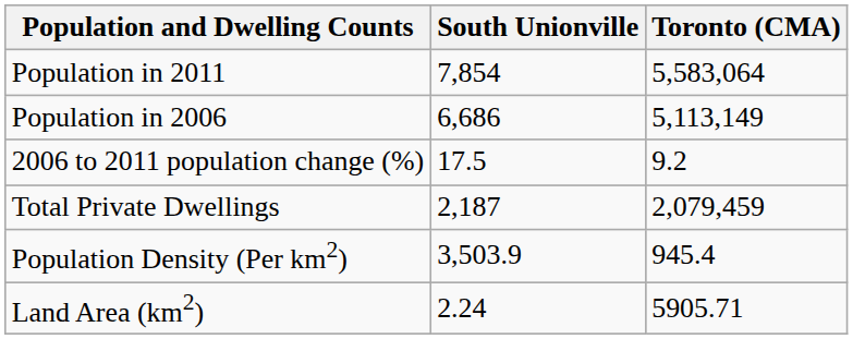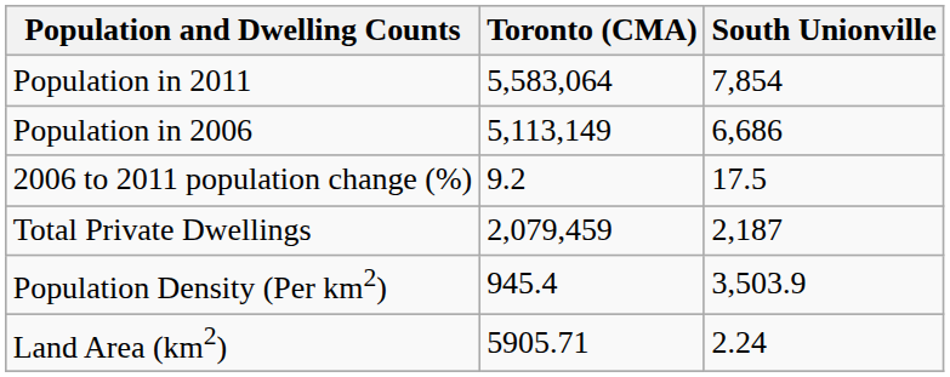columns swapped: South Unionville <-> Toronto (CMA)
